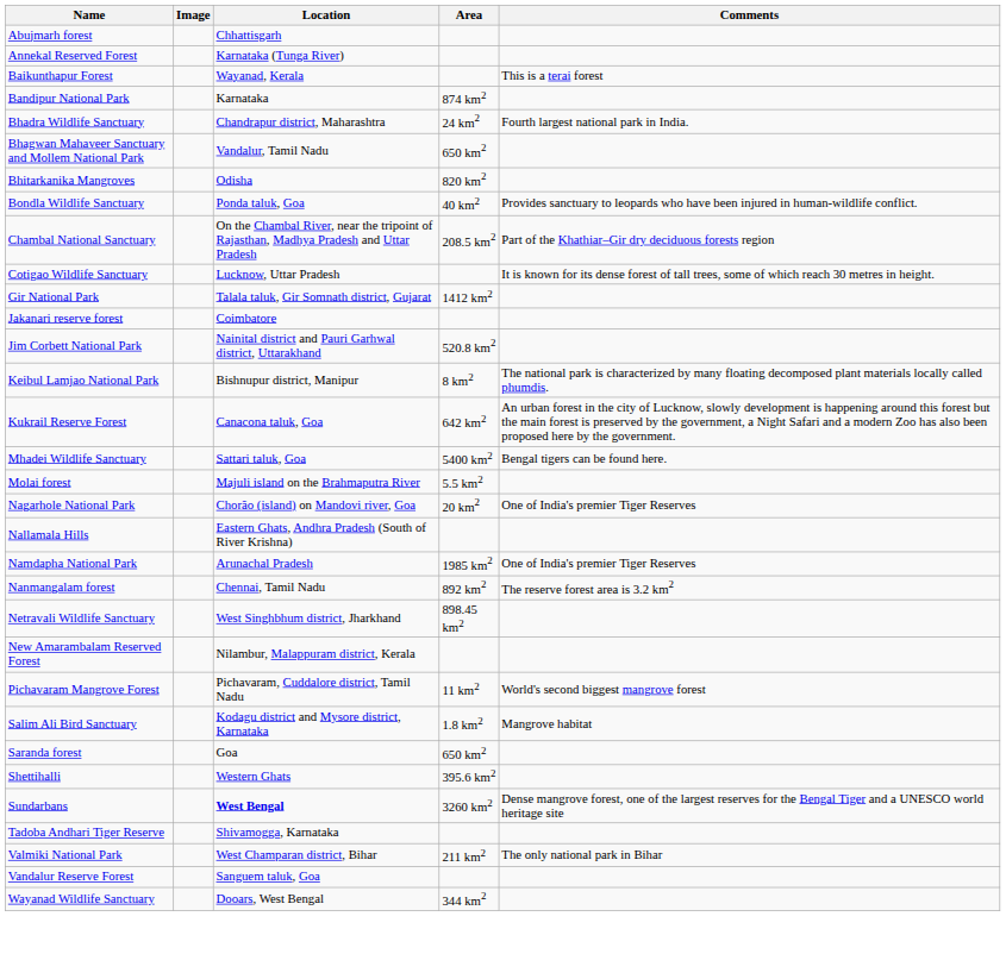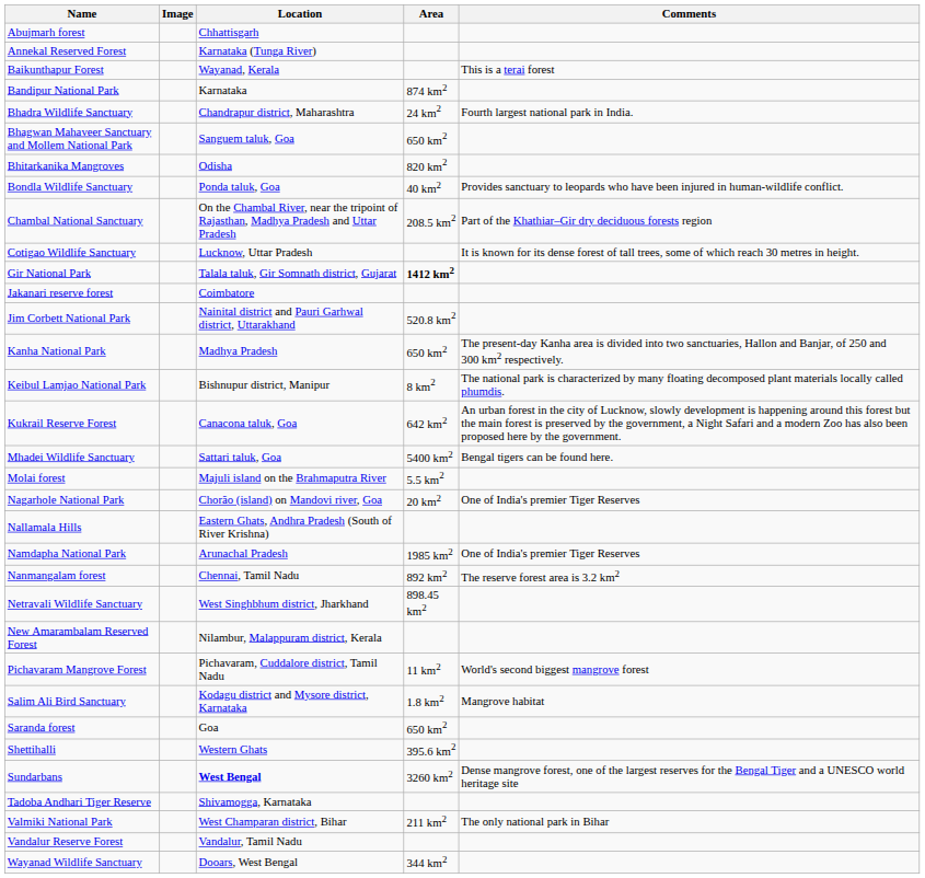Bhagwan Mahaveer Sanctuary and Mollem National Park | Location: Vandalur, Tamil Nadu -> Sanguem taluk, Goa
Gir National Park | Area: normal -> bold
+ row: Kanha National Park | Madhya Pradesh | 650 km2 | The present-day Kanha area is divided into two sanctuaries, Hallon and Banjar, of 250 and 300 km2 respectively.
Vandalur Reserve Forest | Location: Sanguem taluk, Goa -> Vandalur, Tamil Nadu
